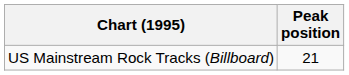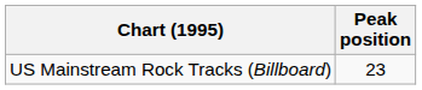US Mainstream Rock Tracks (Billboard) | Peak position: 21 -> 23
